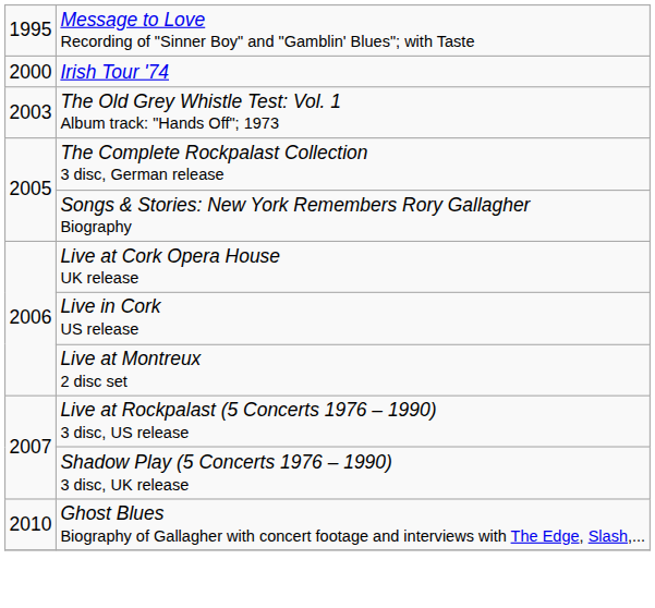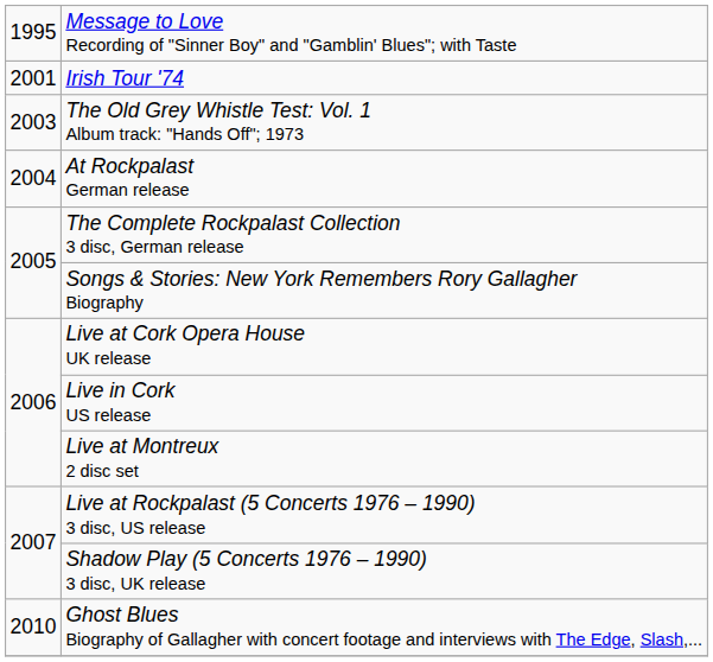Irish Tour '74 | column 1: 2000 -> 2001
+ row: 2004 | At Rockpalast German release
